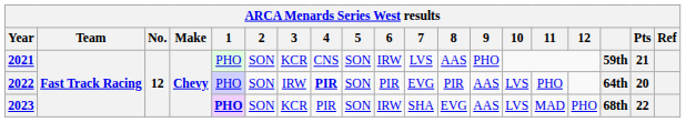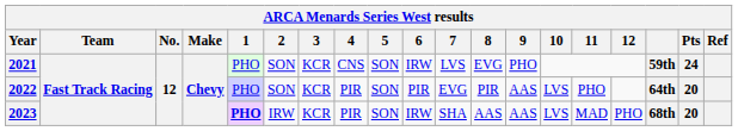2021 | 8: AAS -> EVG
2021 | Pts: 21 -> 24
2022 | 3: IRW -> KCR
2022 | 4: bold -> normal
2023 | 2: SON -> IRW
2023 | 8: EVG -> AAS
2023 | Pts: 22 -> 20
